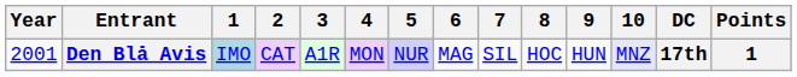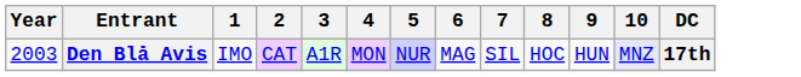- column: Points | 1
Den Blå Avis | Year: 2001 -> 2003
Den Blå Avis | 1: lightblue background -> no background
